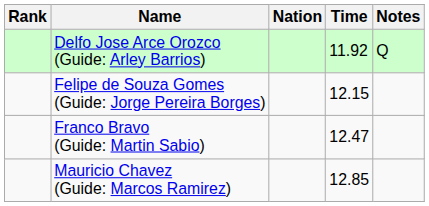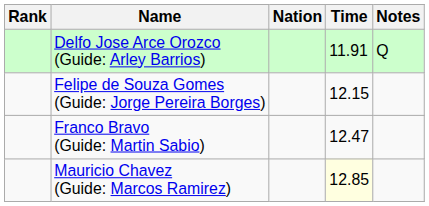Delfo Jose Arce Orozco (Guide: Arley Barrios) | Time: 11.92 -> 11.91
Mauricio Chavez (Guide: Marcos Ramirez) | Time: no background -> lightyellow background
